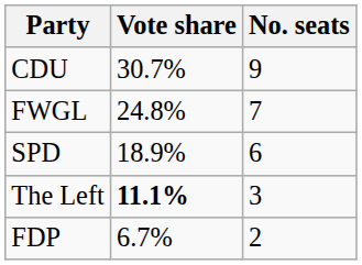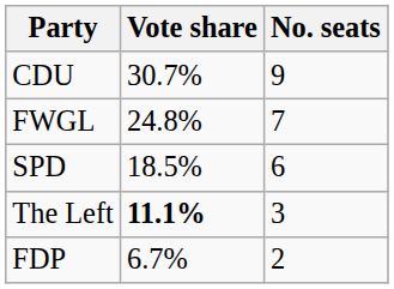SPD | Vote share: 18.9% -> 18.5%
